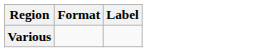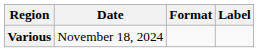+ column: Date | November 18, 2024
